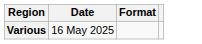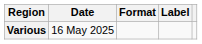+ column: Label
